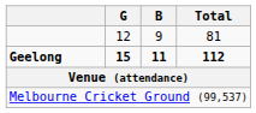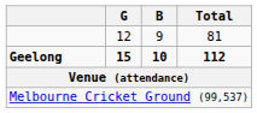Geelong | B: 11 -> 10
